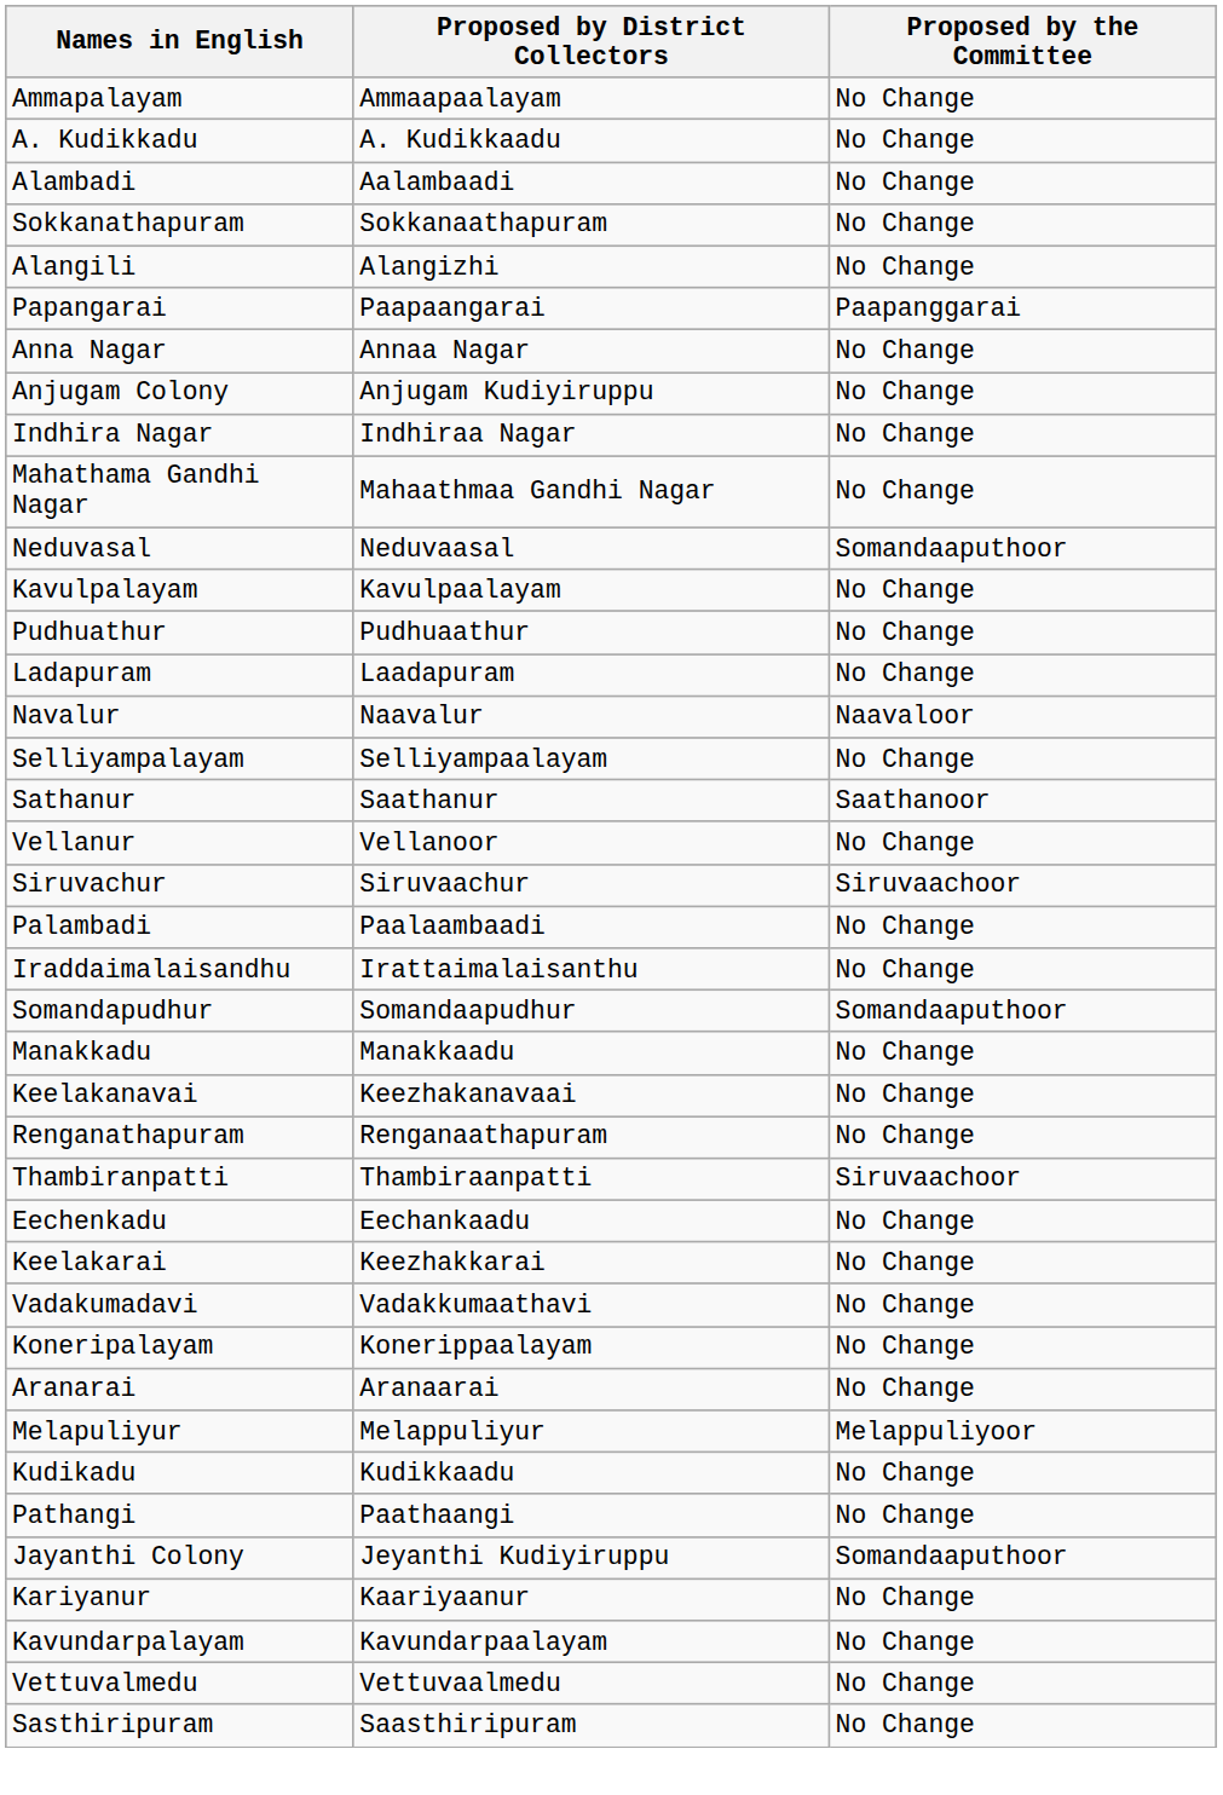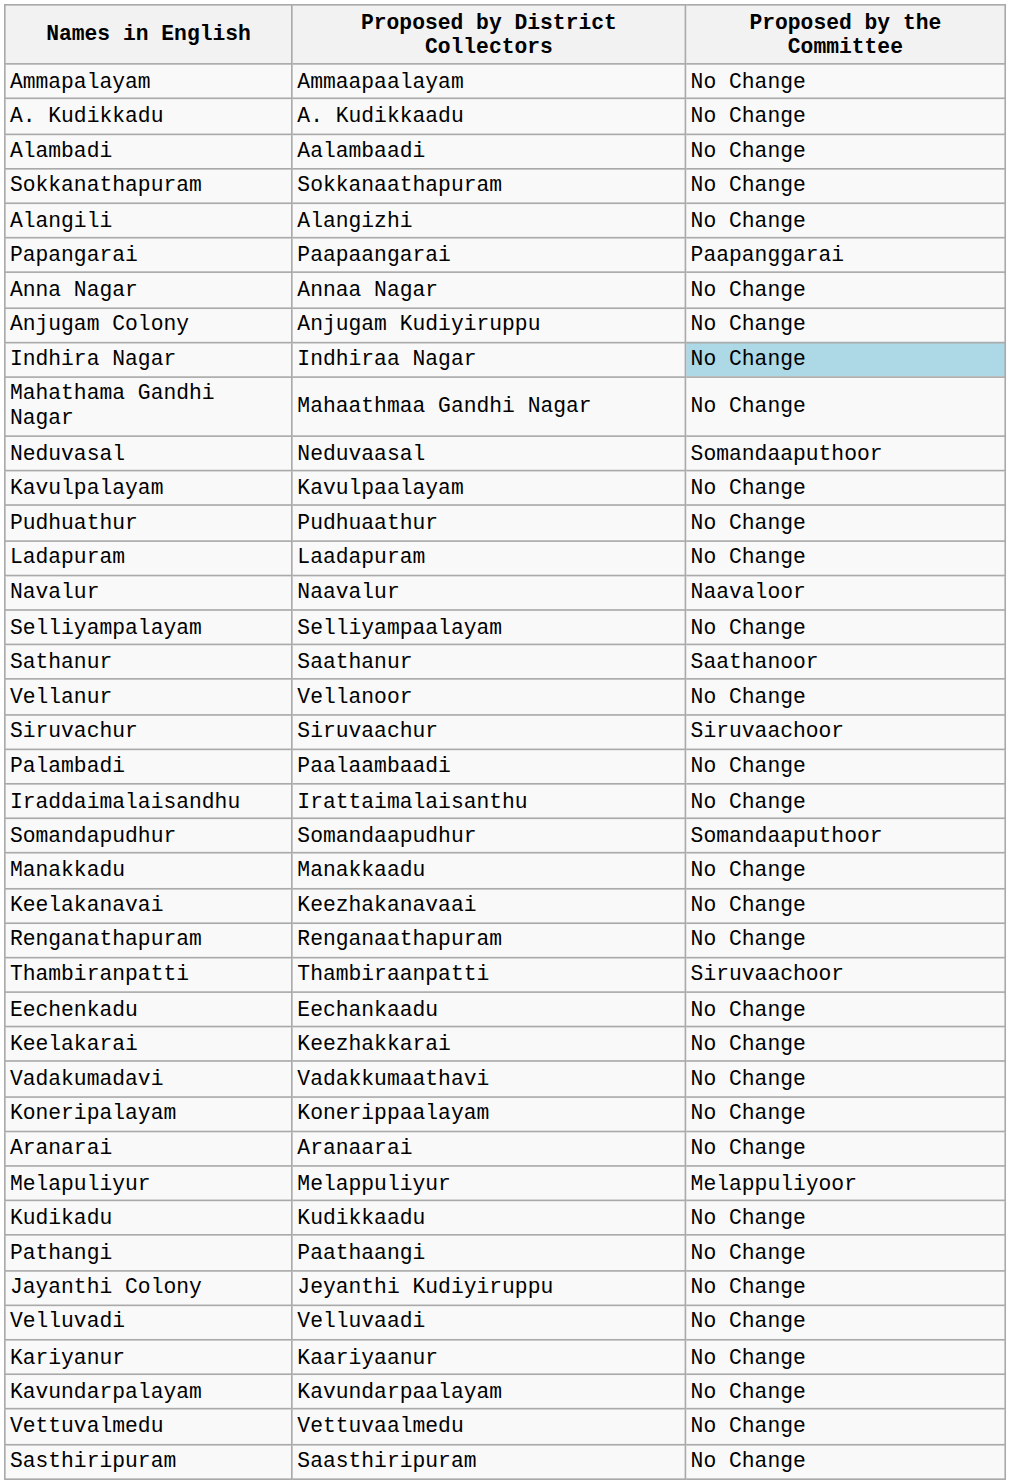Indhira Nagar | Proposed by the Committee: no background -> lightblue background
Jayanthi Colony | Proposed by the Committee: Somandaaputhoor -> No Change
+ row: Velluvadi | Velluvaadi | No Change
